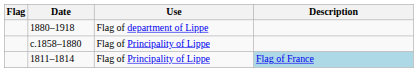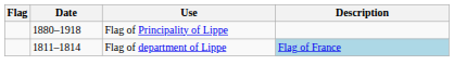1880–1918 | Use: Flag of department of Lippe -> Flag of Principality of Lippe
- row: c.1858–1880 | Flag of Principality of Lippe
1811–1814 | Use: Flag of Principality of Lippe -> Flag of department of Lippe
